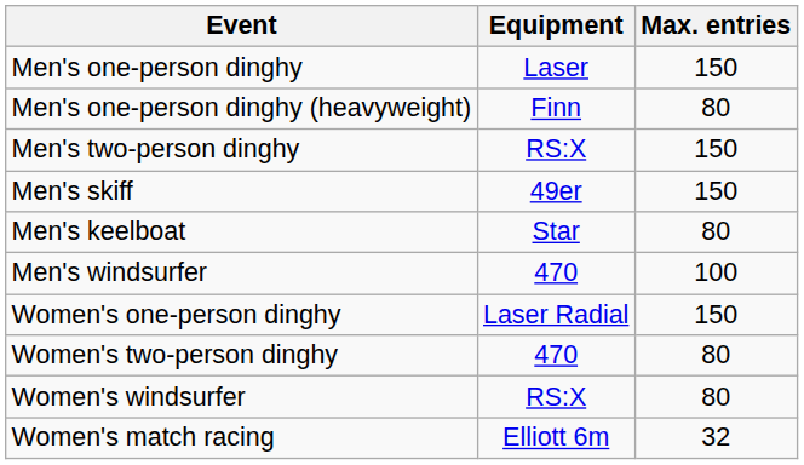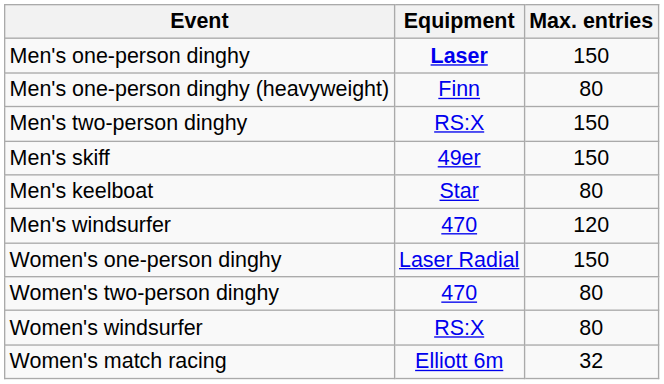Men's one-person dinghy | Equipment: normal -> bold
Men's windsurfer | Max. entries: 100 -> 120
